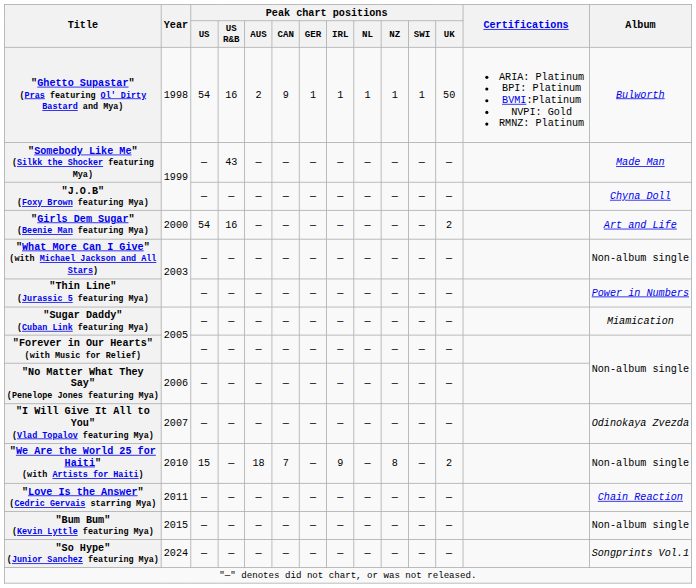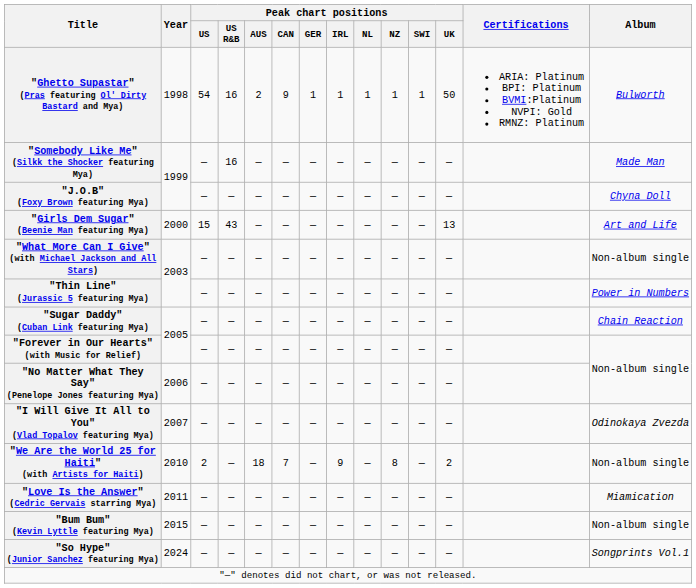"Somebody Like Me" (Silkk the Shocker featuring Mya) | Peak chart positions / US R&B: 43 -> 16
"Girls Dem Sugar" (Beenie Man featuring Mya) | Peak chart positions / US: 54 -> 15
"Girls Dem Sugar" (Beenie Man featuring Mya) | Peak chart positions / US R&B: 16 -> 43
"Girls Dem Sugar" (Beenie Man featuring Mya) | Peak chart positions / UK: 2 -> 13
"Sugar Daddy" (Cuban Link featuring Mya) | Album: Miamication -> Chain Reaction
"We Are the World 25 for Haiti" (with Artists for Haiti) | Peak chart positions / US: 15 -> 2
"Love Is the Answer" (Cedric Gervais starring Mya) | Album: Chain Reaction -> Miamication
